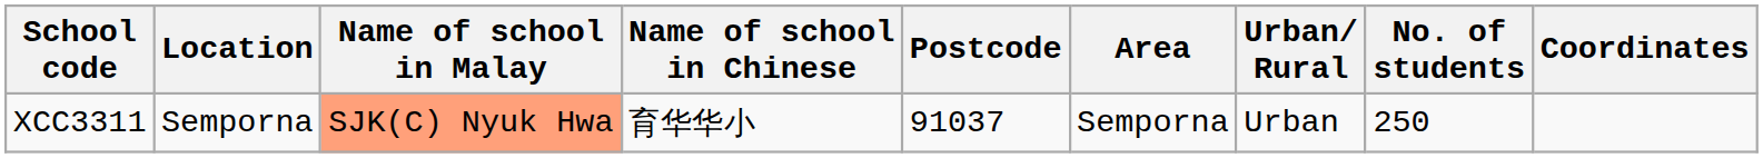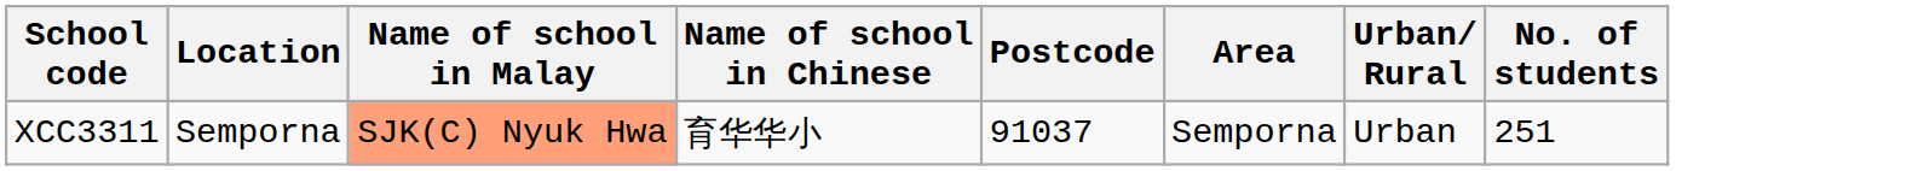- column: Coordinates
XCC3311 | No. of students: 250 -> 251
